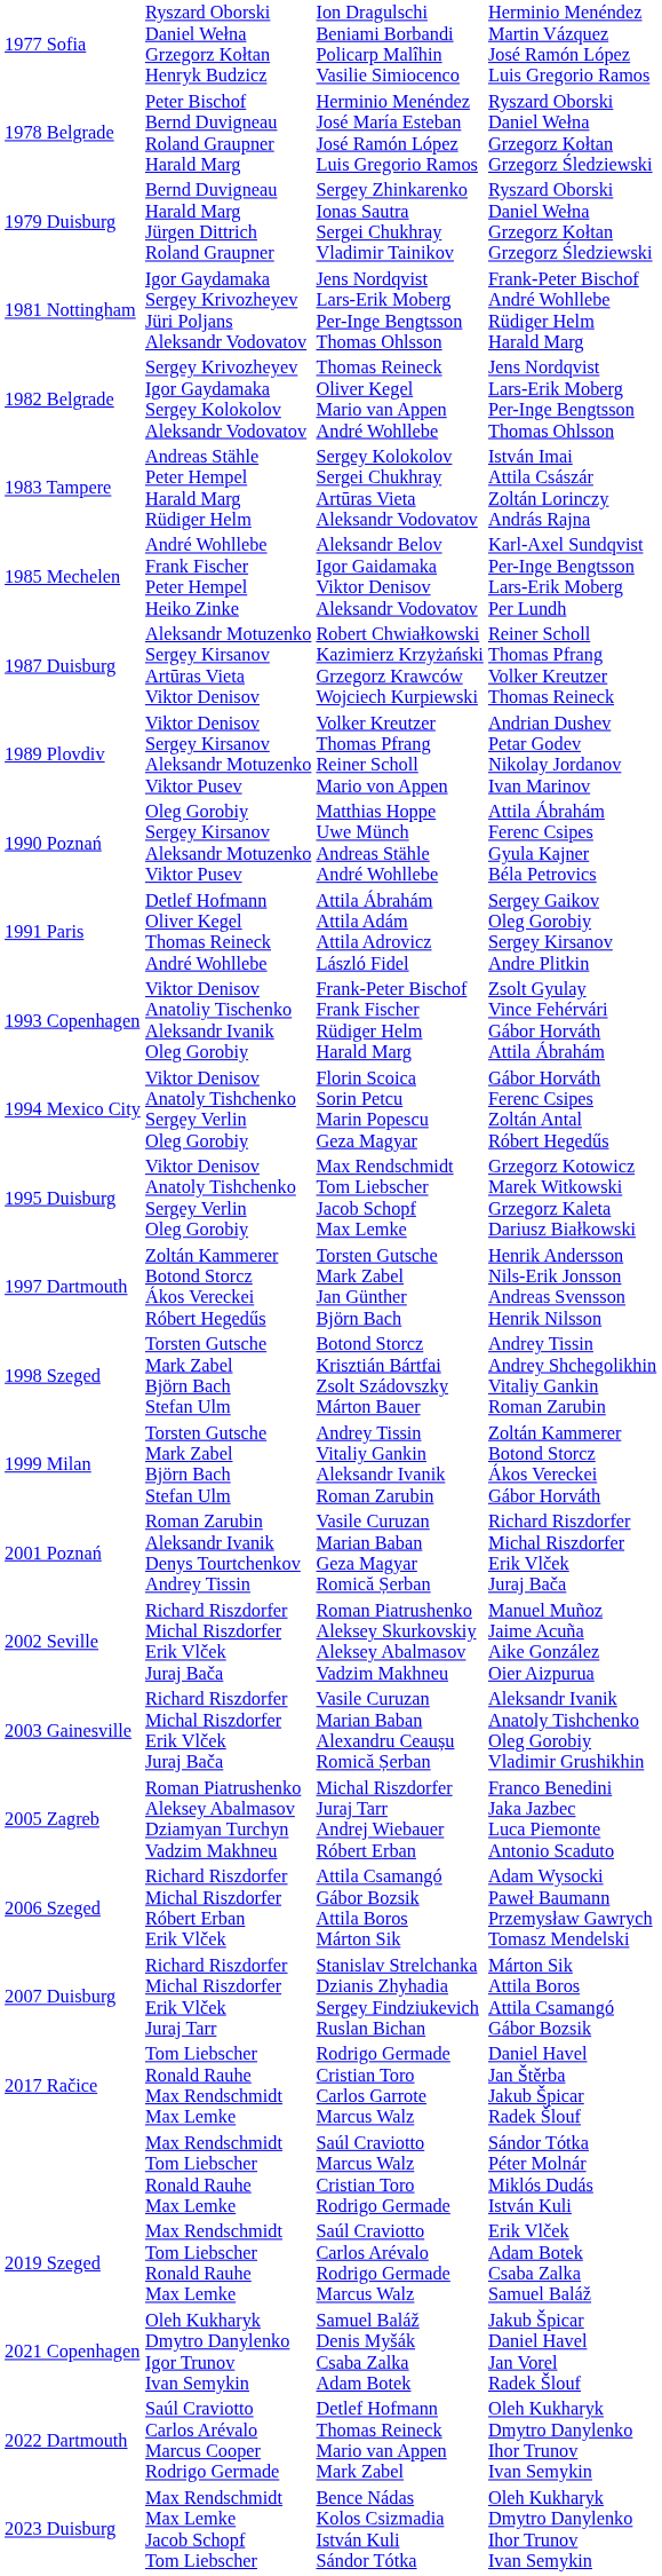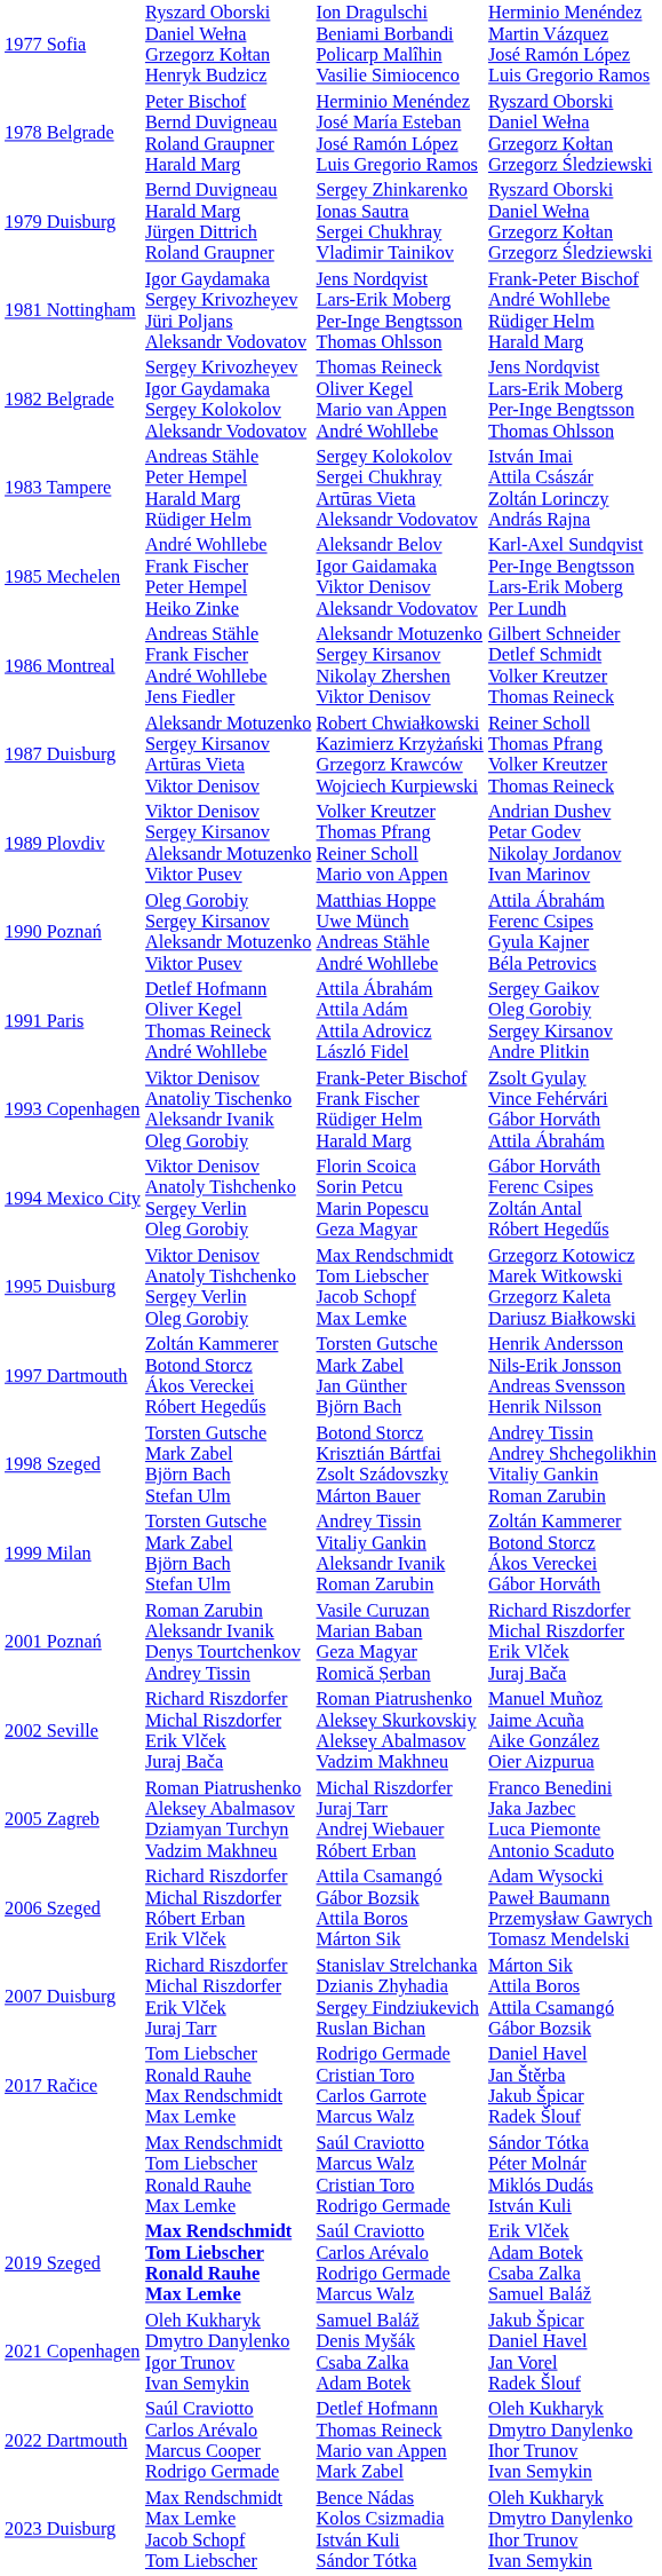+ row: 1986 Montreal | Andreas Stähle Frank Fischer André Wohllebe Jens Fiedler | Aleksandr Motuzenko Sergey Kirsanov Nikolay Zhershen Viktor Denisov | Gilbert Schneider Detlef Schmidt Volker Kreutzer Thomas Reineck
- row: 2003 Gainesville | Richard Riszdorfer Michal Riszdorfer Erik Vlček Juraj Bača | Vasile Curuzan Marian Baban Alexandru Ceaușu Romică Șerban | Aleksandr Ivanik Anatoly Tishchenko Oleg Gorobiy Vladimir Grushikhin
2019 Szeged | column 2: normal -> bold
